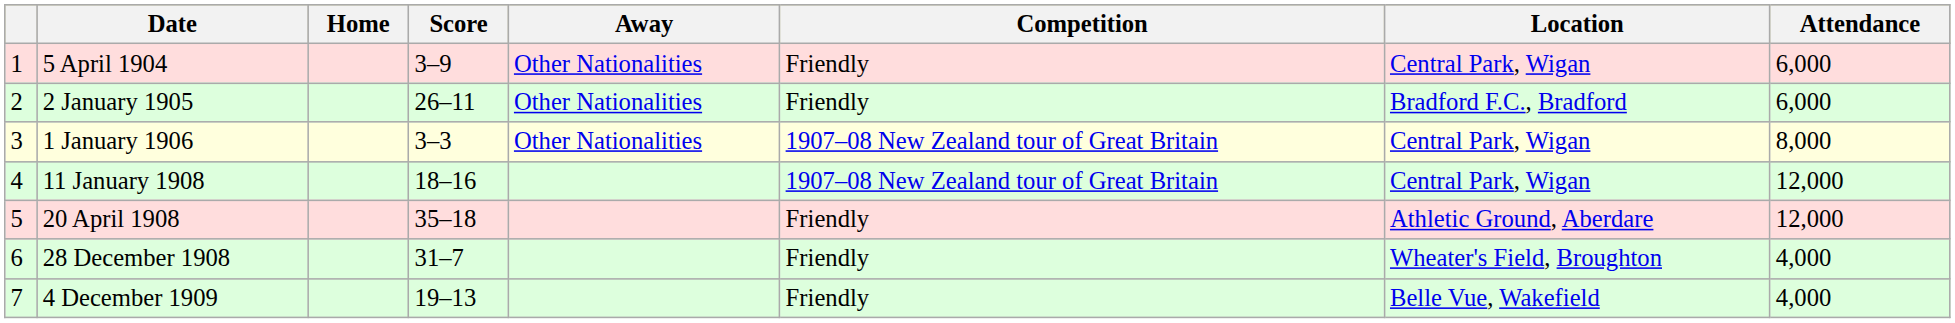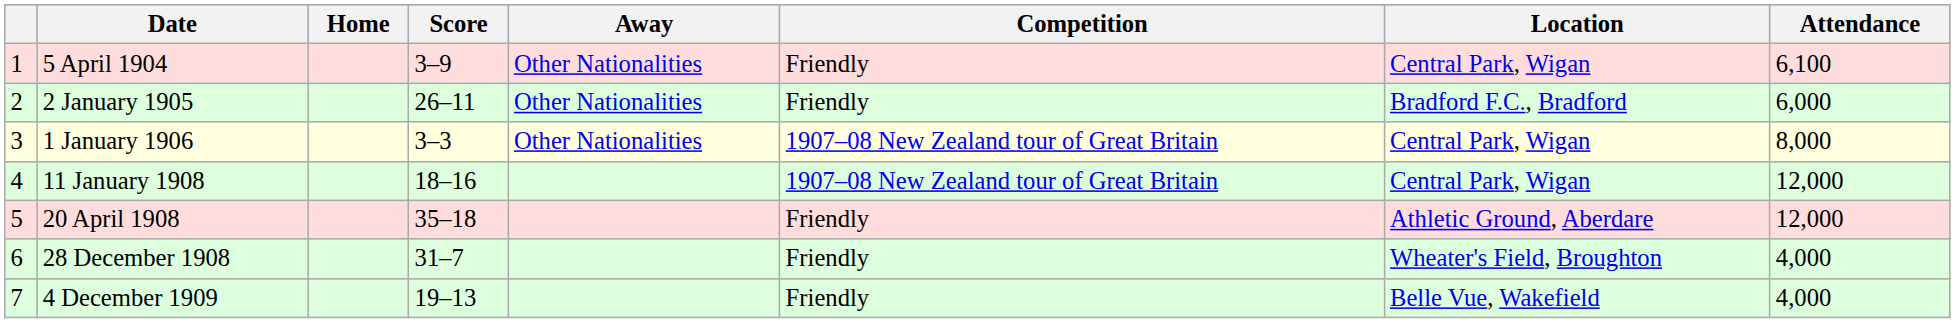5 April 1904 | Attendance: 6,000 -> 6,100
